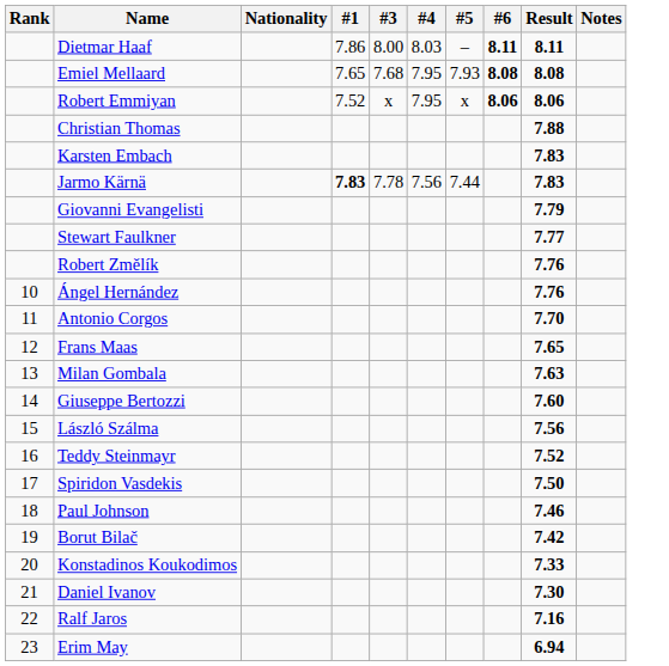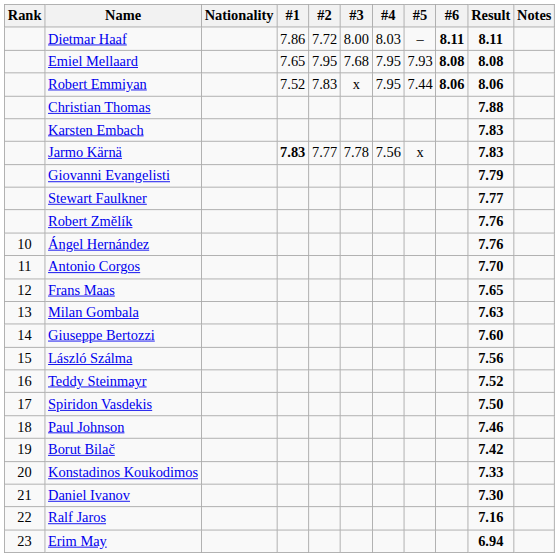+ column: #2 | 7.72 | 7.95 | 7.83 | 7.77
Robert Emmiyan | #5: x -> 7.44
Jarmo Kärnä | #5: 7.44 -> x
